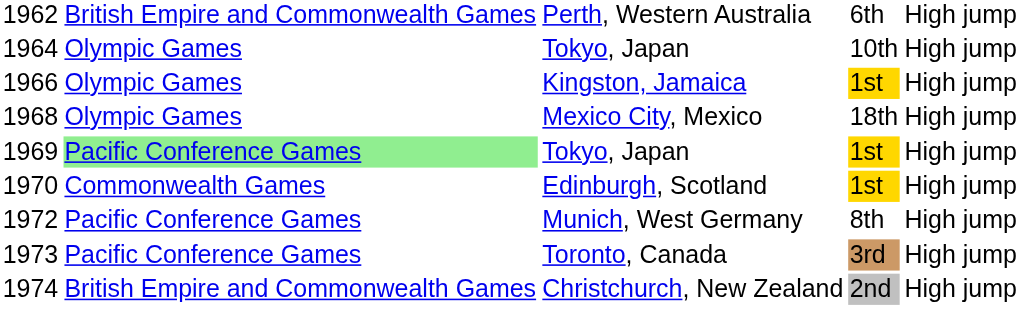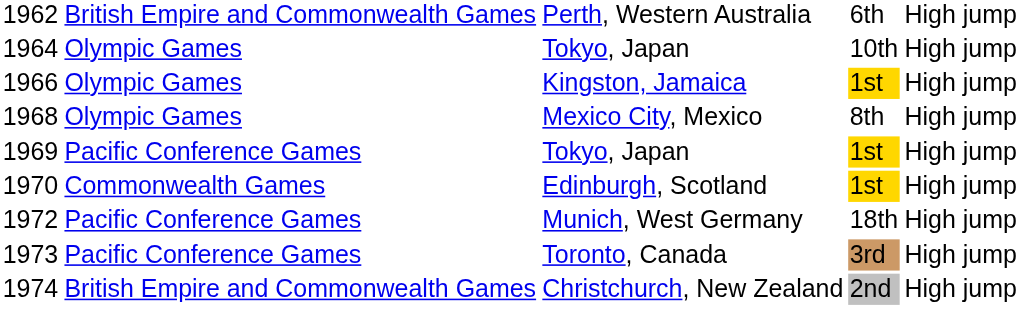1968 | column 4: 18th -> 8th
1969 | column 2: lightgreen background -> no background
1972 | column 4: 8th -> 18th
